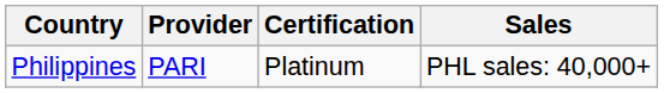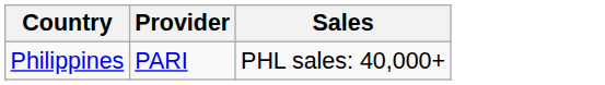- column: Certification | Platinum
